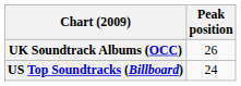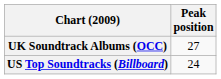UK Soundtrack Albums (OCC) | Peak position: 26 -> 27
